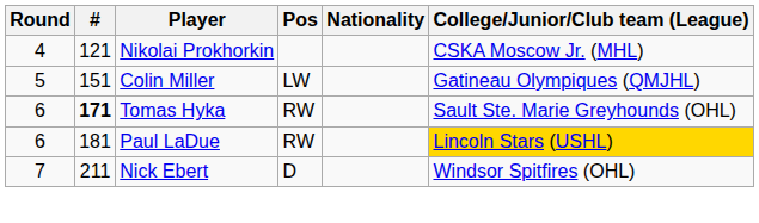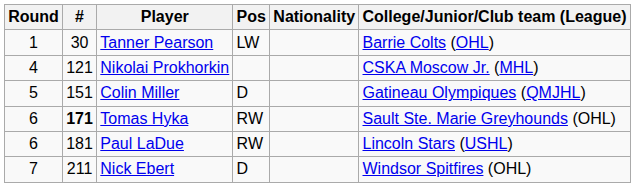+ row: 1 | 30 | Tanner Pearson | LW | Barrie Colts (OHL)
Colin Miller | Pos: LW -> D
Paul LaDue | College/Junior/Club team (League): gold background -> no background
